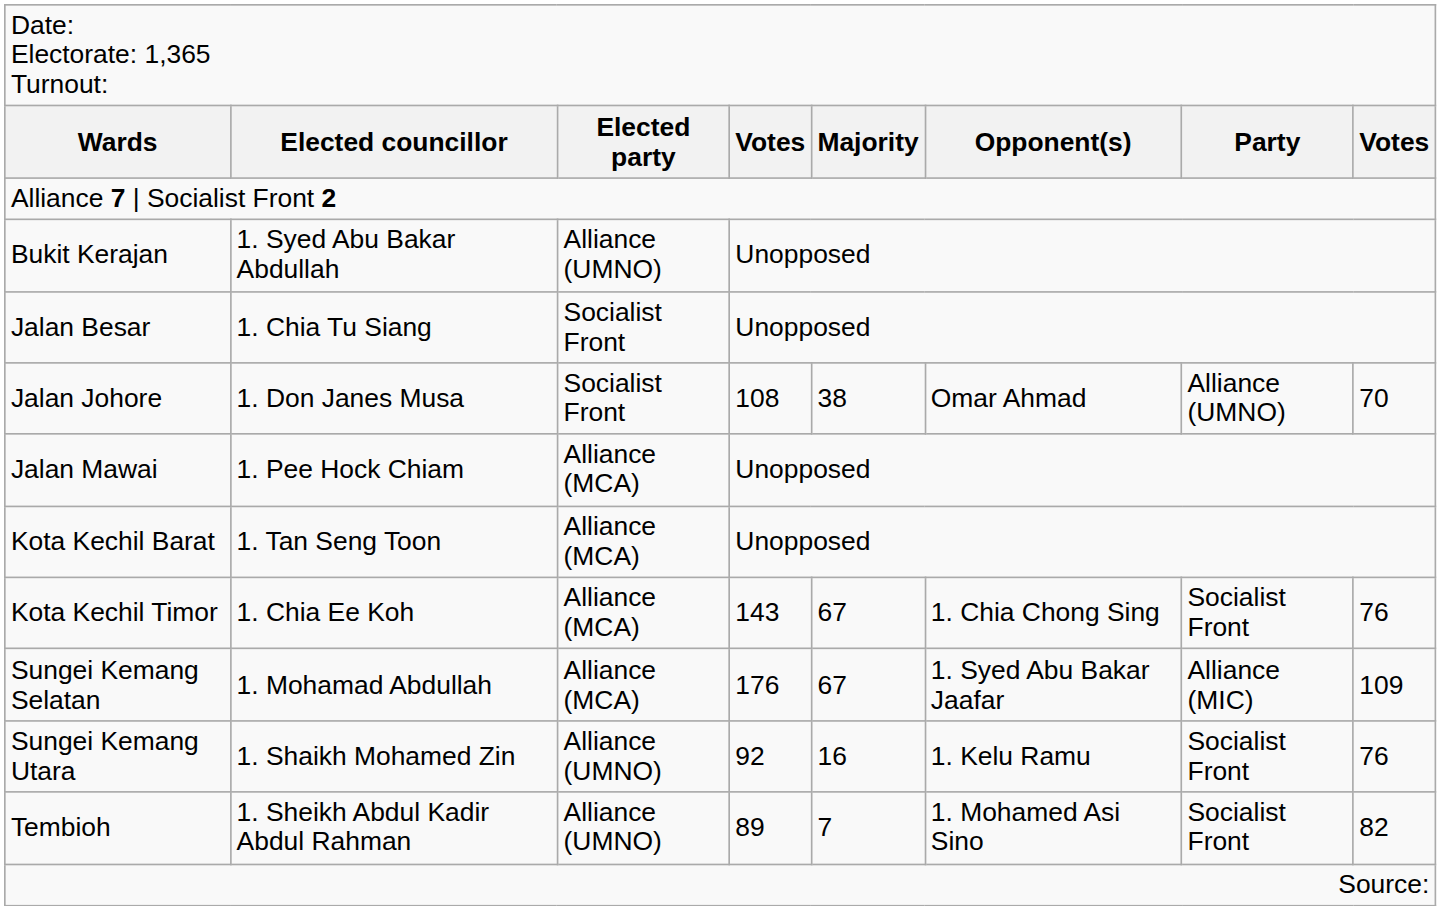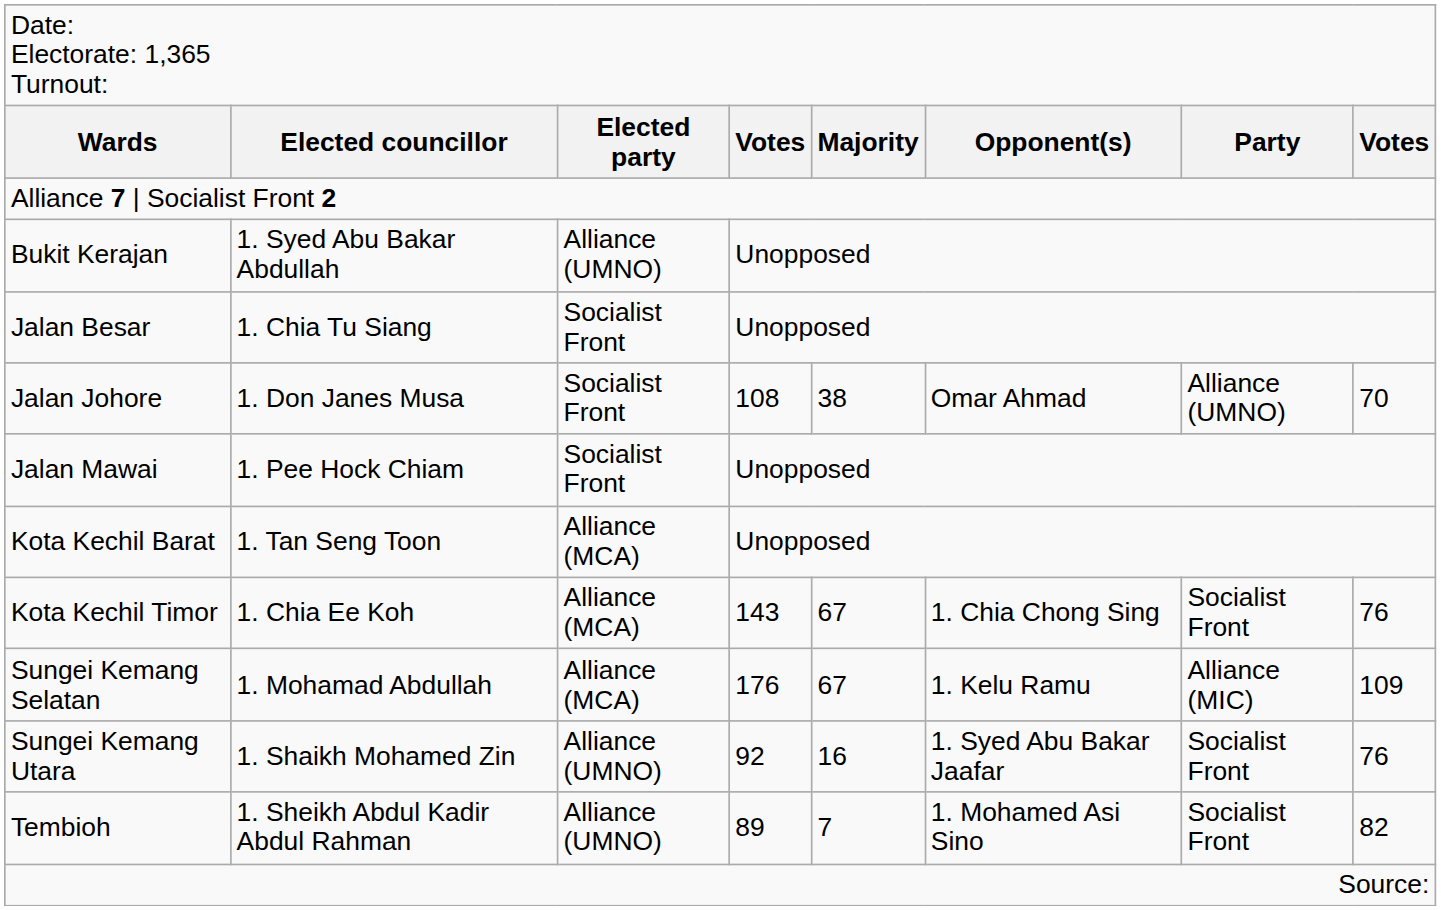Jalan Mawai | column 3: Alliance (MCA) -> Socialist Front
Sungei Kemang Selatan | column 6: 1. Syed Abu Bakar Jaafar -> 1. Kelu Ramu
Sungei Kemang Utara | column 6: 1. Kelu Ramu -> 1. Syed Abu Bakar Jaafar
